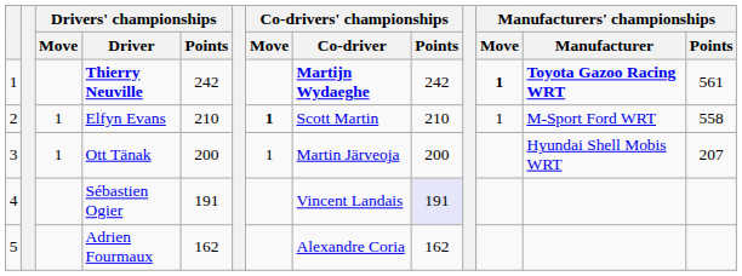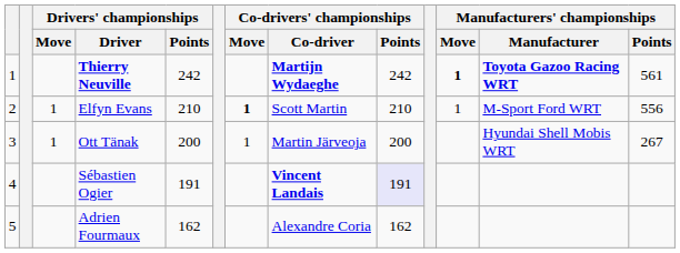Elfyn Evans | Manufacturers' championships / Points: 558 -> 556
Ott Tänak | Manufacturers' championships / Points: 207 -> 267
Sébastien Ogier | Co-drivers' championships / Co-driver: normal -> bold
